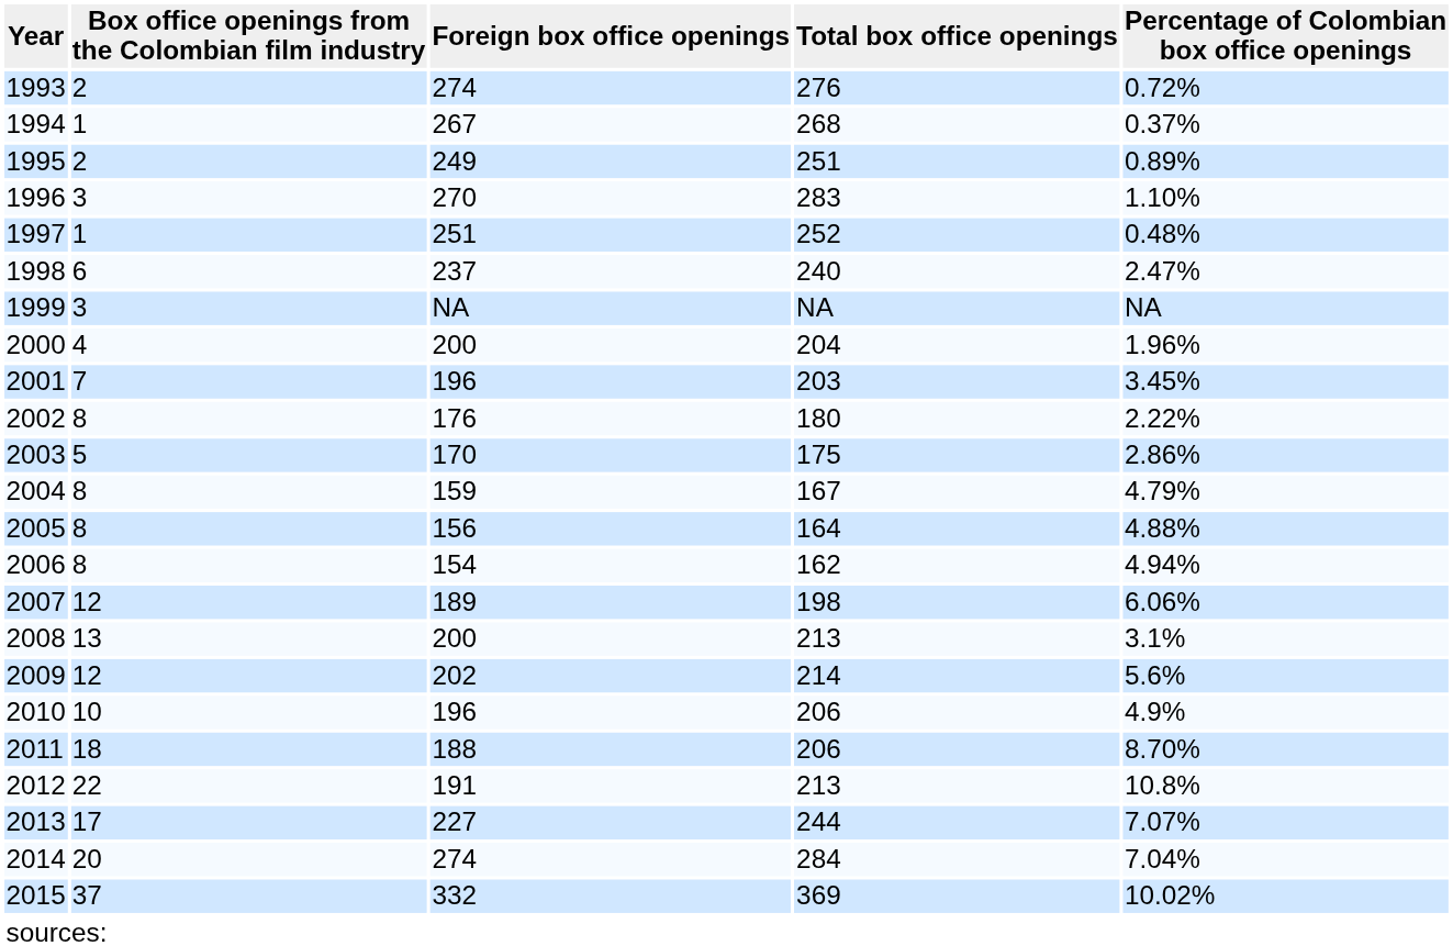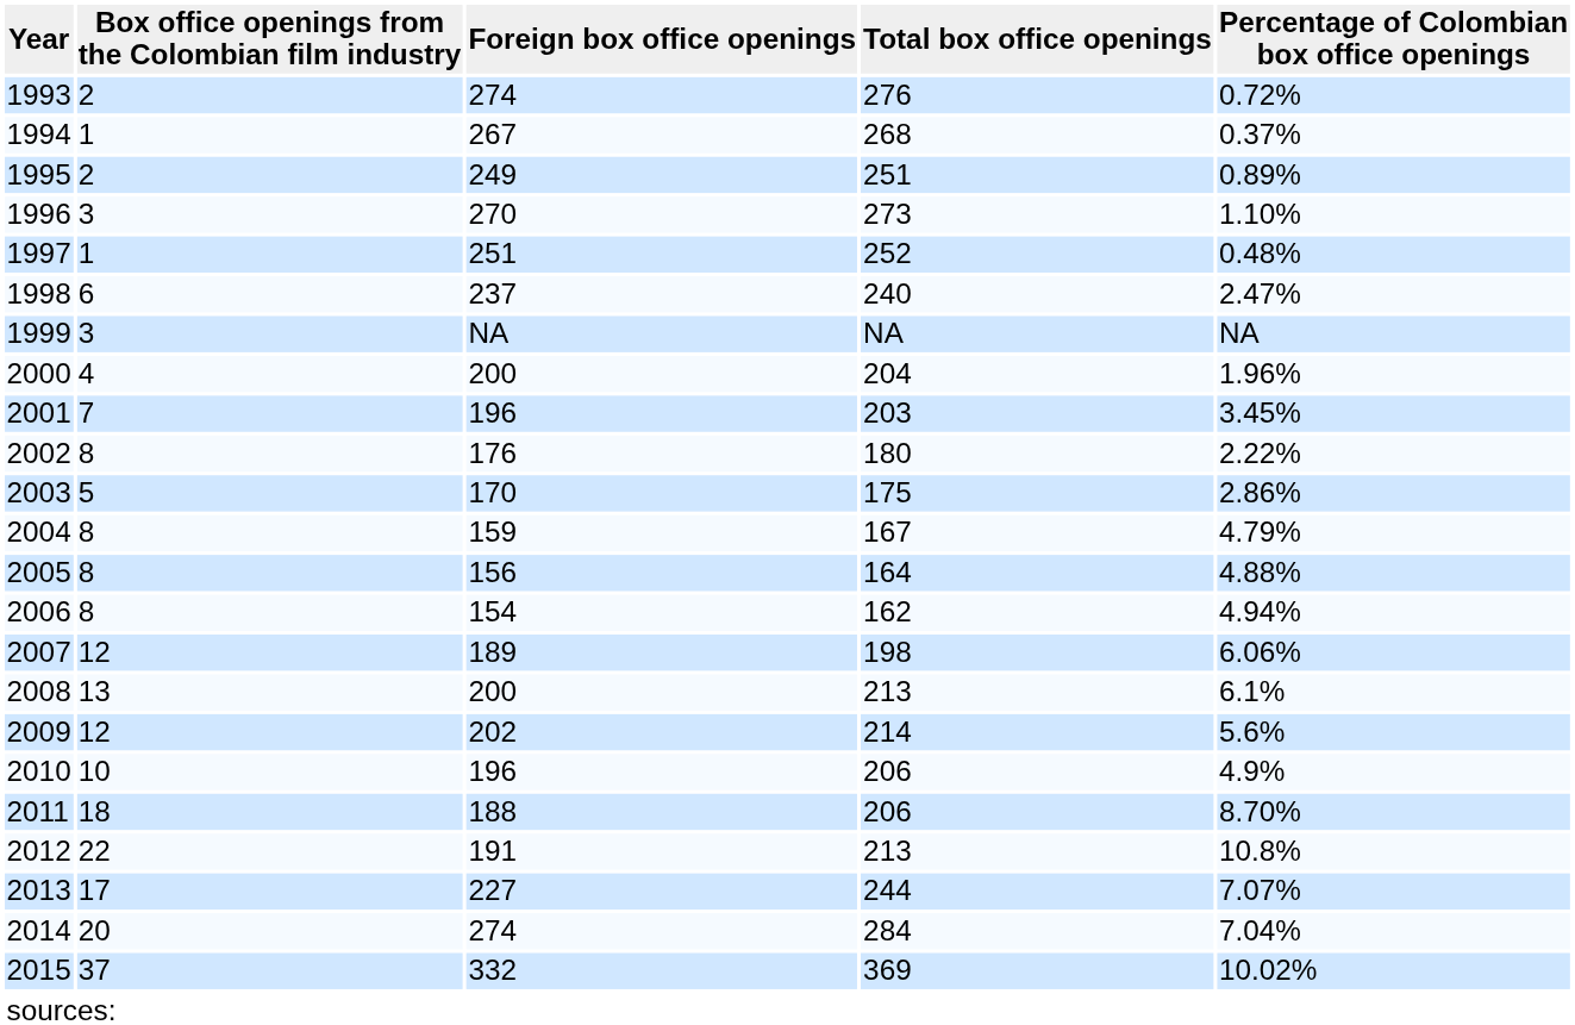1996 | Total box office openings: 283 -> 273
2008 | Percentage of Colombian box office openings: 3.1% -> 6.1%
